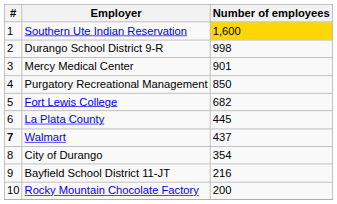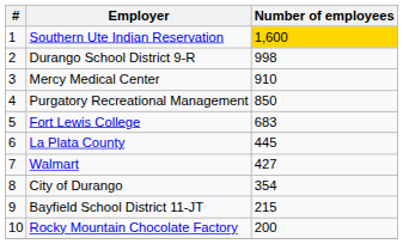Mercy Medical Center | Number of employees: 901 -> 910
Fort Lewis College | Number of employees: 682 -> 683
Walmart | #: bold -> normal
Walmart | Number of employees: 437 -> 427
Bayfield School District 11-JT | Number of employees: 216 -> 215
